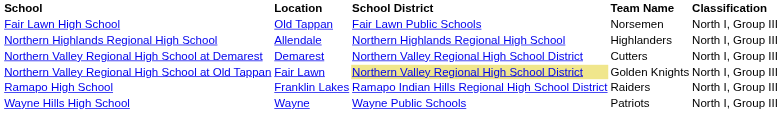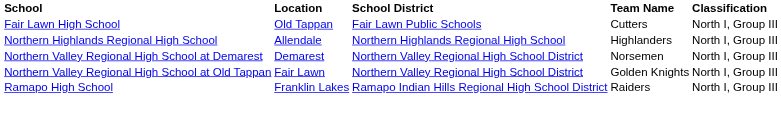Fair Lawn High School | Team Name: Norsemen -> Cutters
Northern Valley Regional High School at Demarest | Team Name: Cutters -> Norsemen
Northern Valley Regional High School at Old Tappan | School District: khaki background -> no background
- row: Wayne Hills High School | Wayne | Wayne Public Schools | Patriots | North I, Group III
